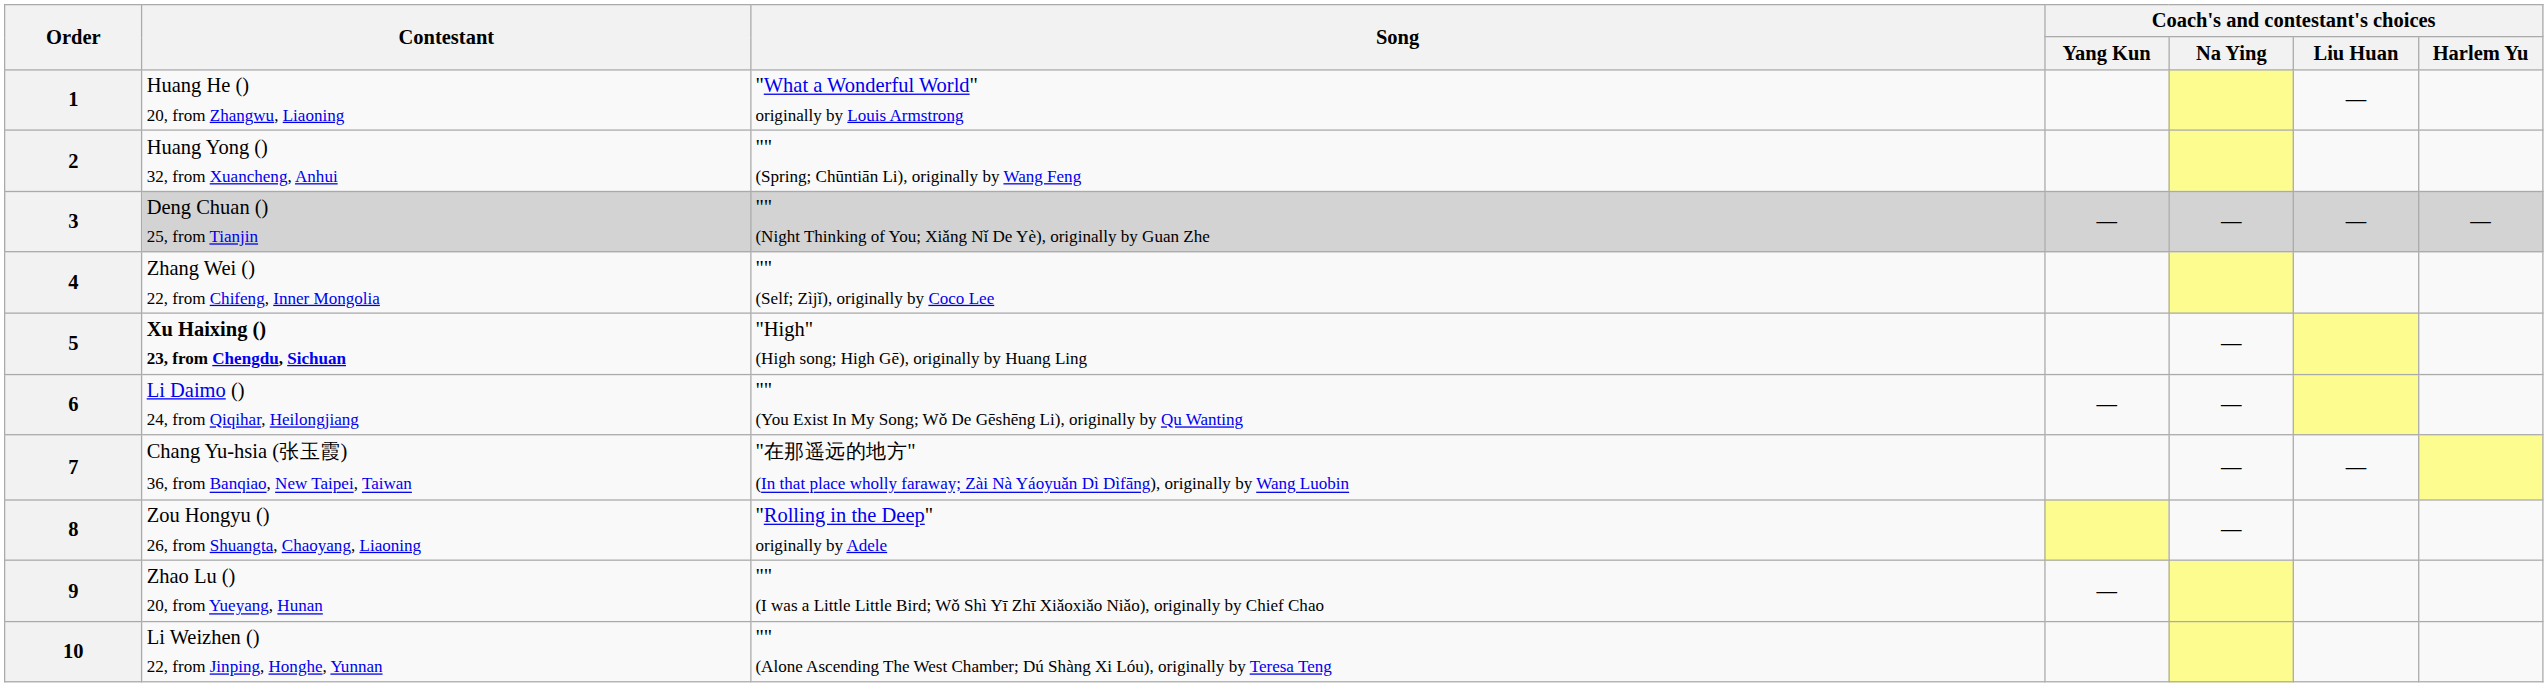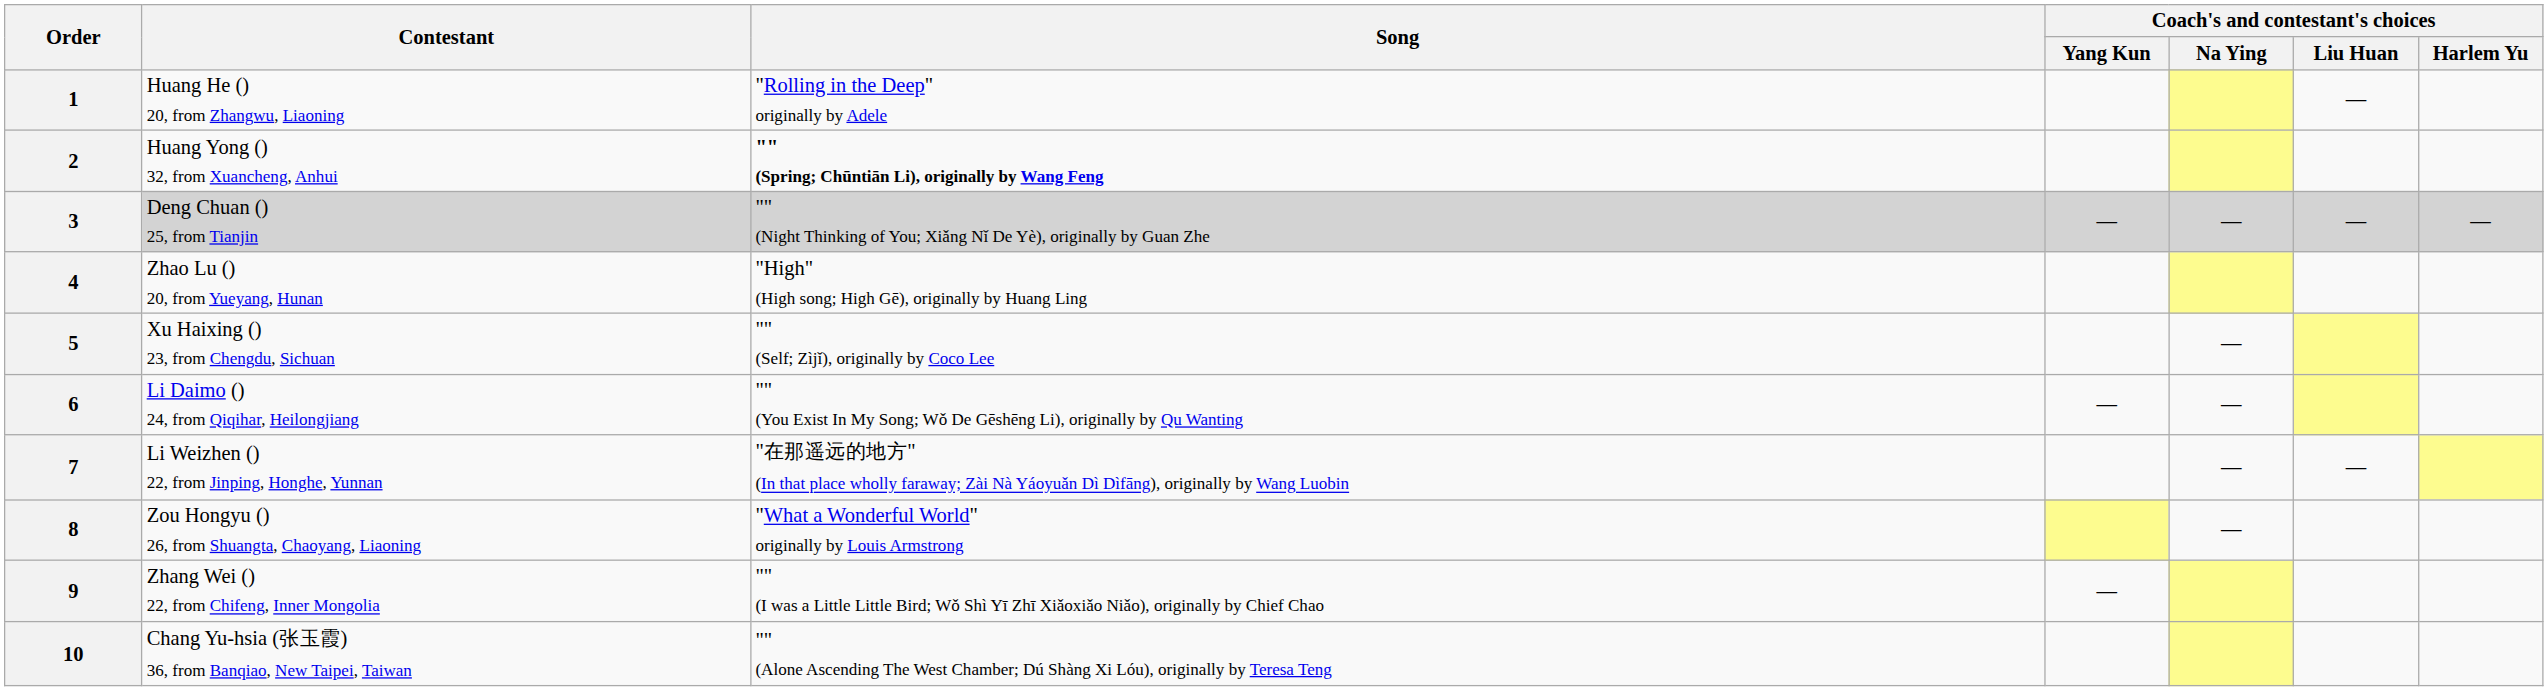1 | Song: "What a Wonderful World" originally by Louis Armstrong -> "Rolling in the Deep" originally by Adele
2 | Song: normal -> bold
4 | Contestant: Zhang Wei () 22, from Chifeng, Inner Mongolia -> Zhao Lu () 20, from Yueyang, Hunan
4 | Song: "" (Self; Zìjǐ), originally by Coco Lee -> "High" (High song; High Gē), originally by Huang Ling
5 | Contestant: bold -> normal
5 | Song: "High" (High song; High Gē), originally by Huang Ling -> "" (Self; Zìjǐ), originally by Coco Lee
7 | Contestant: Chang Yu-hsia (张玉霞) 36, from Banqiao, New Taipei, Taiwan -> Li Weizhen () 22, from Jinping, Honghe, Yunnan
8 | Song: "Rolling in the Deep" originally by Adele -> "What a Wonderful World" originally by Louis Armstrong
9 | Contestant: Zhao Lu () 20, from Yueyang, Hunan -> Zhang Wei () 22, from Chifeng, Inner Mongolia
10 | Contestant: Li Weizhen () 22, from Jinping, Honghe, Yunnan -> Chang Yu-hsia (张玉霞) 36, from Banqiao, New Taipei, Taiwan
